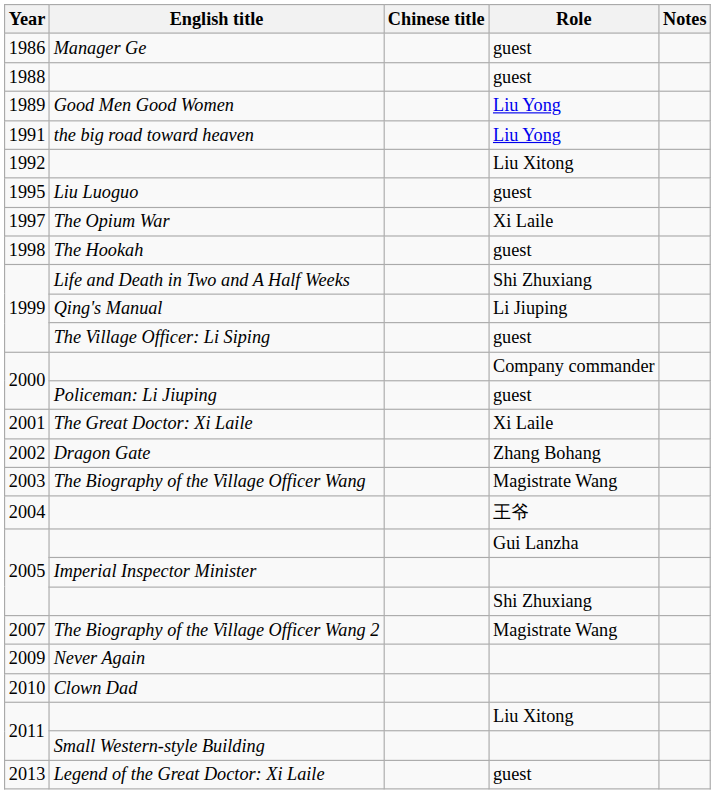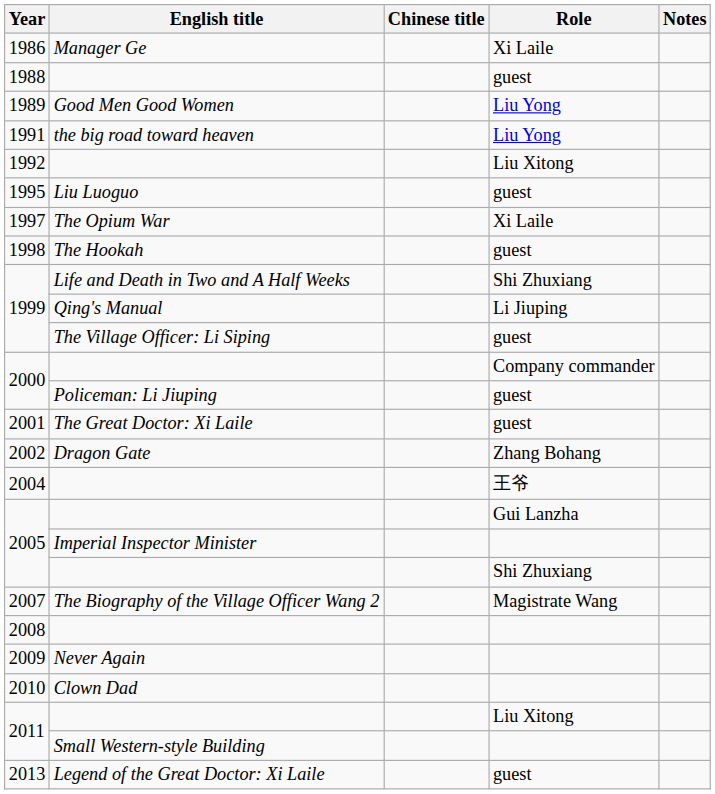1986 | Role: guest -> Xi Laile
2001 | Role: Xi Laile -> guest
- row: 2003 | The Biography of the Village Officer Wang | Magistrate Wang
+ row: 2008
